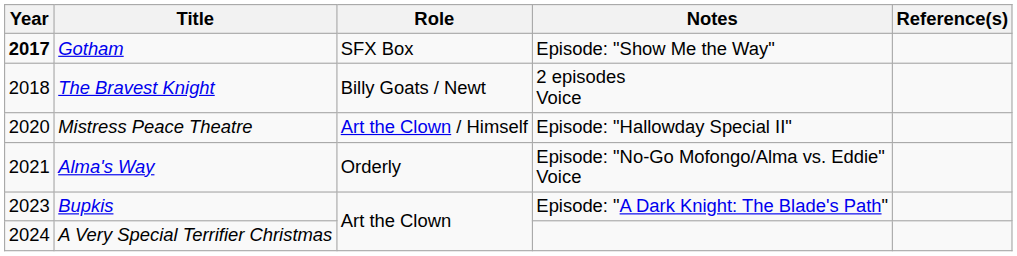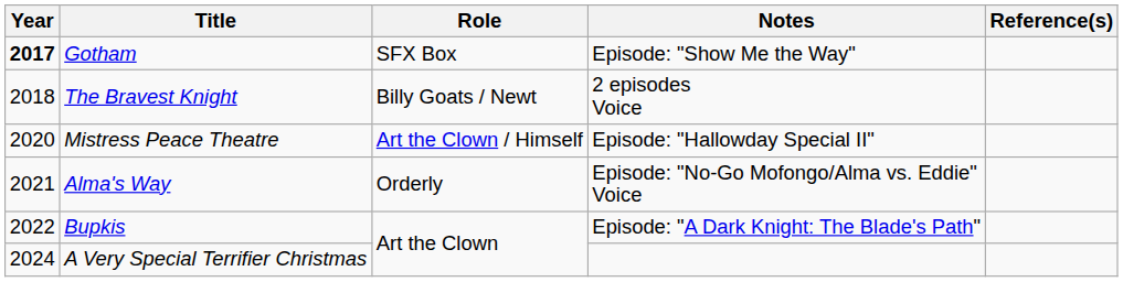Bupkis | Year: 2023 -> 2022
